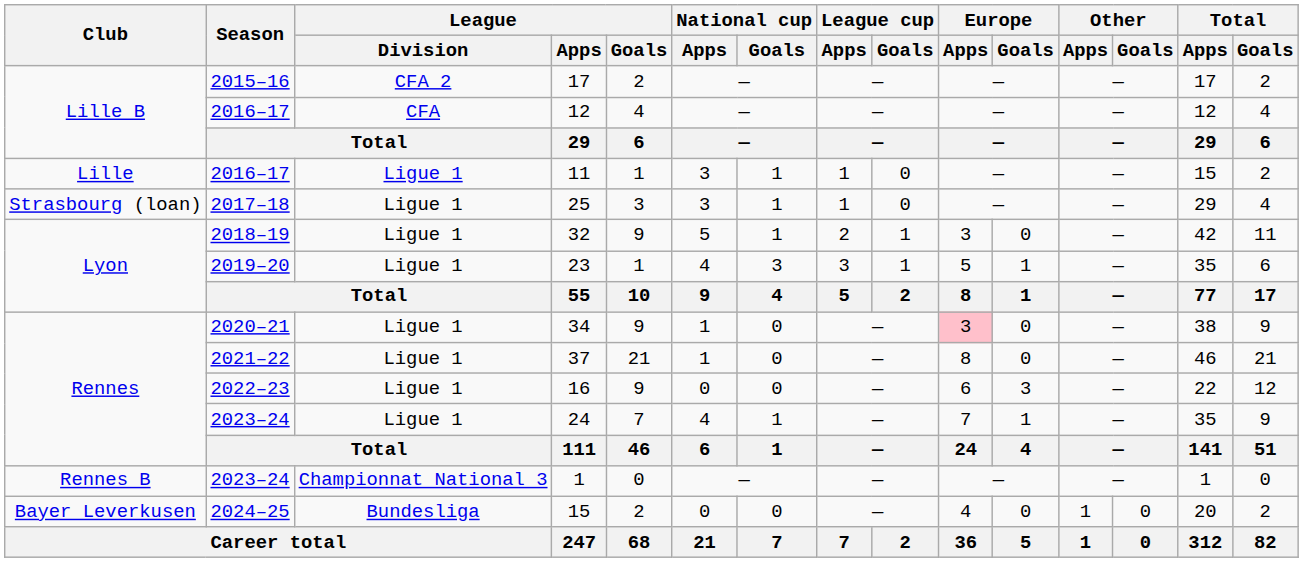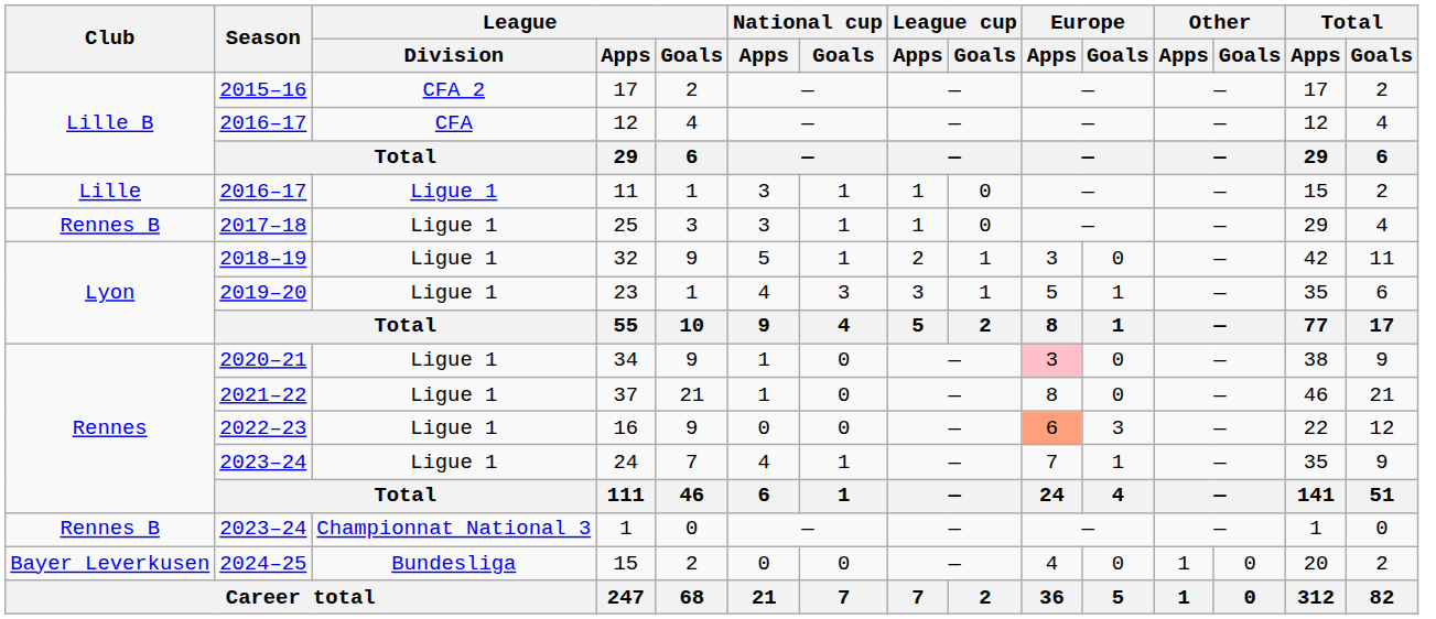25 | Club: Strasbourg (loan) -> Rennes B
16 | Europe / Apps: no background -> lightsalmon background
